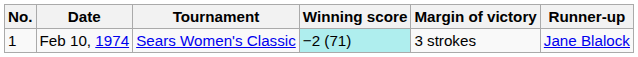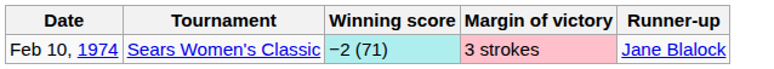- column: No. | 1
Feb 10, 1974 | Margin of victory: no background -> pink background
